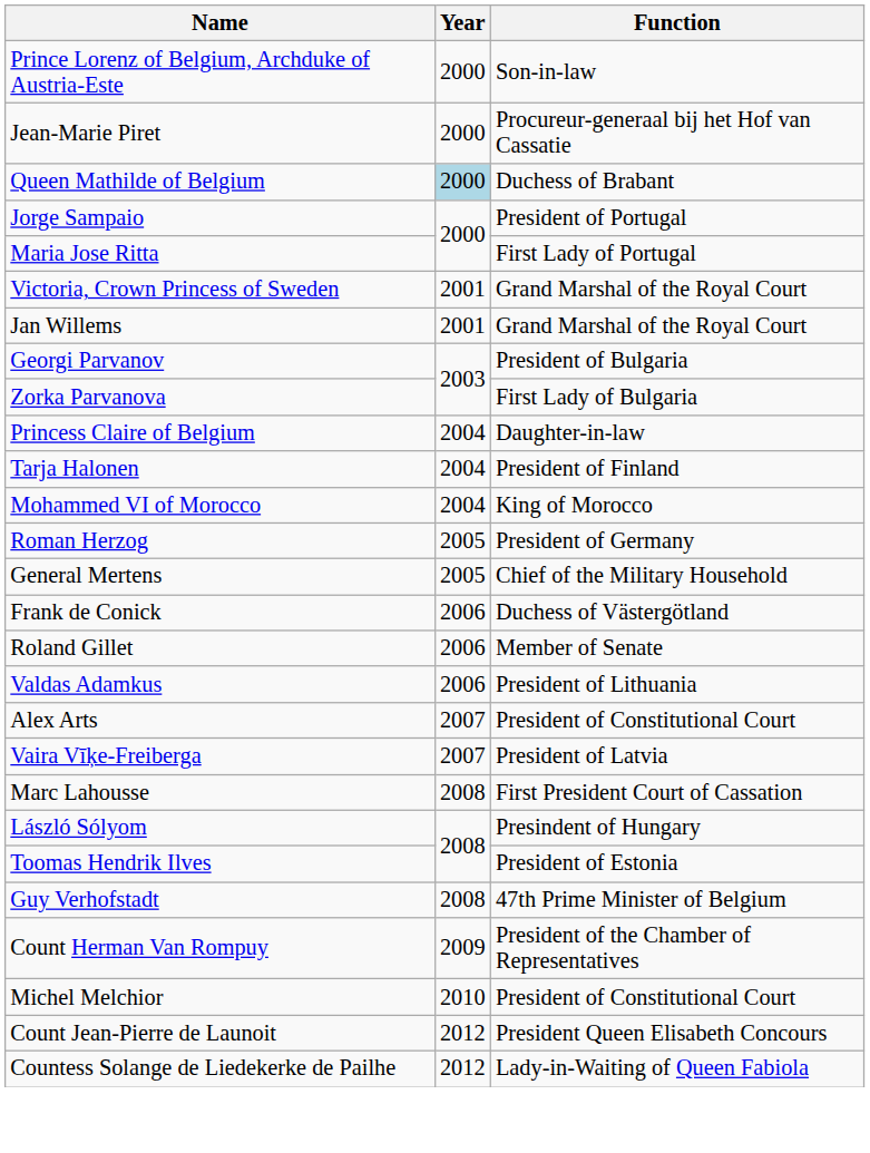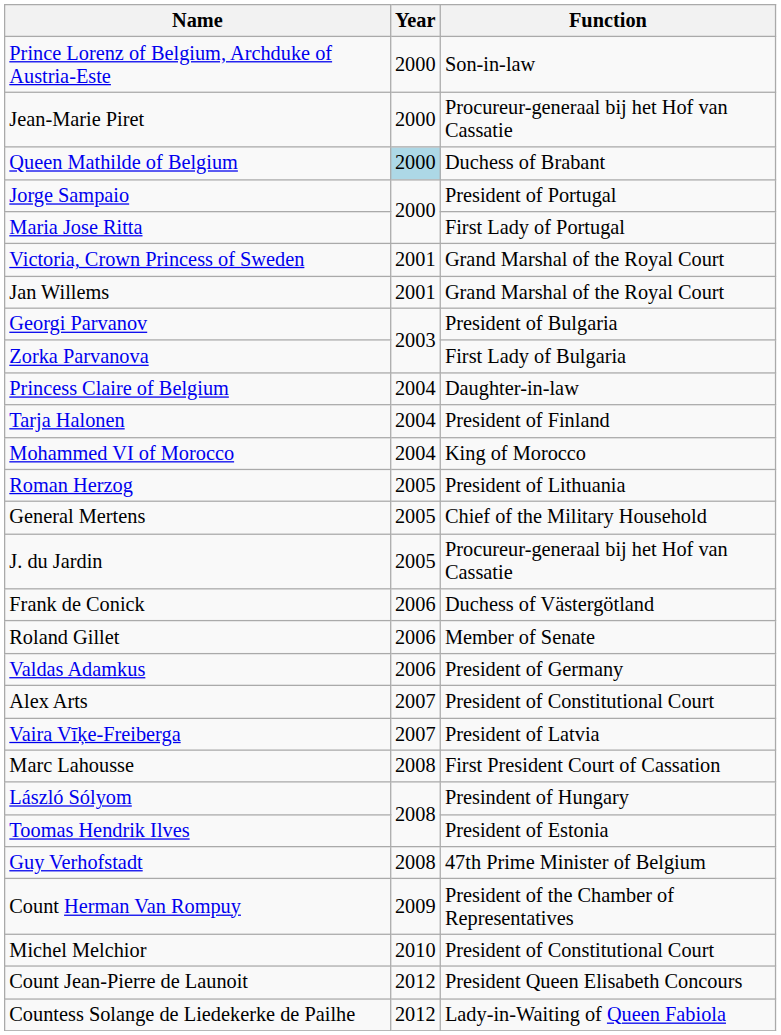Roman Herzog | Function: President of Germany -> President of Lithuania
+ row: J. du Jardin | 2005 | Procureur-generaal bij het Hof van Cassatie
Valdas Adamkus | Function: President of Lithuania -> President of Germany
